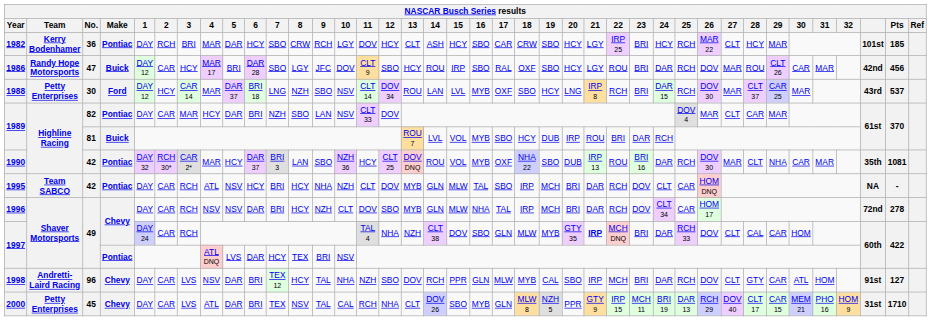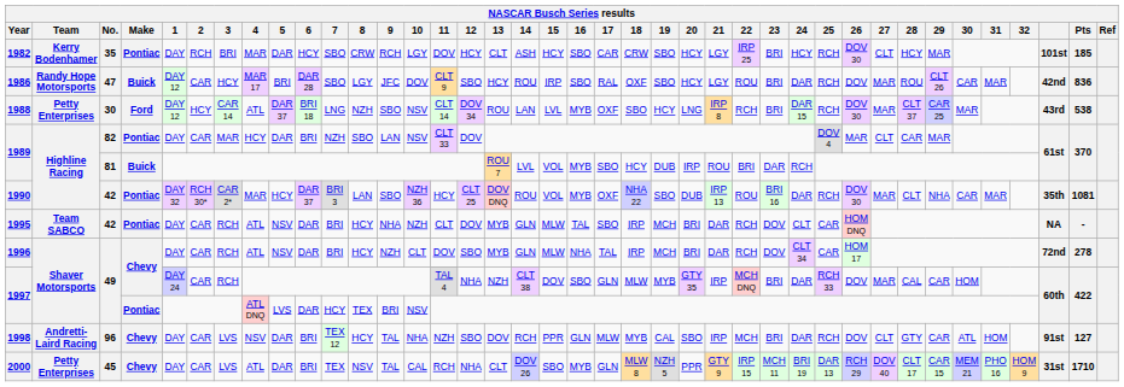1982 | No.: 36 -> 35
1982 | 26: MAR 22 -> DOV 30
1986 | Pts: 456 -> 836
1988 | 4: MAR -> ATL
1988 | Pts: 537 -> 538
1995 | 6: HCY -> DAR
1996 | 4: NSV -> ATL
1997 / Chevy | 21: bold -> normal
1997 / Chevy | 27: CLT -> MAR
